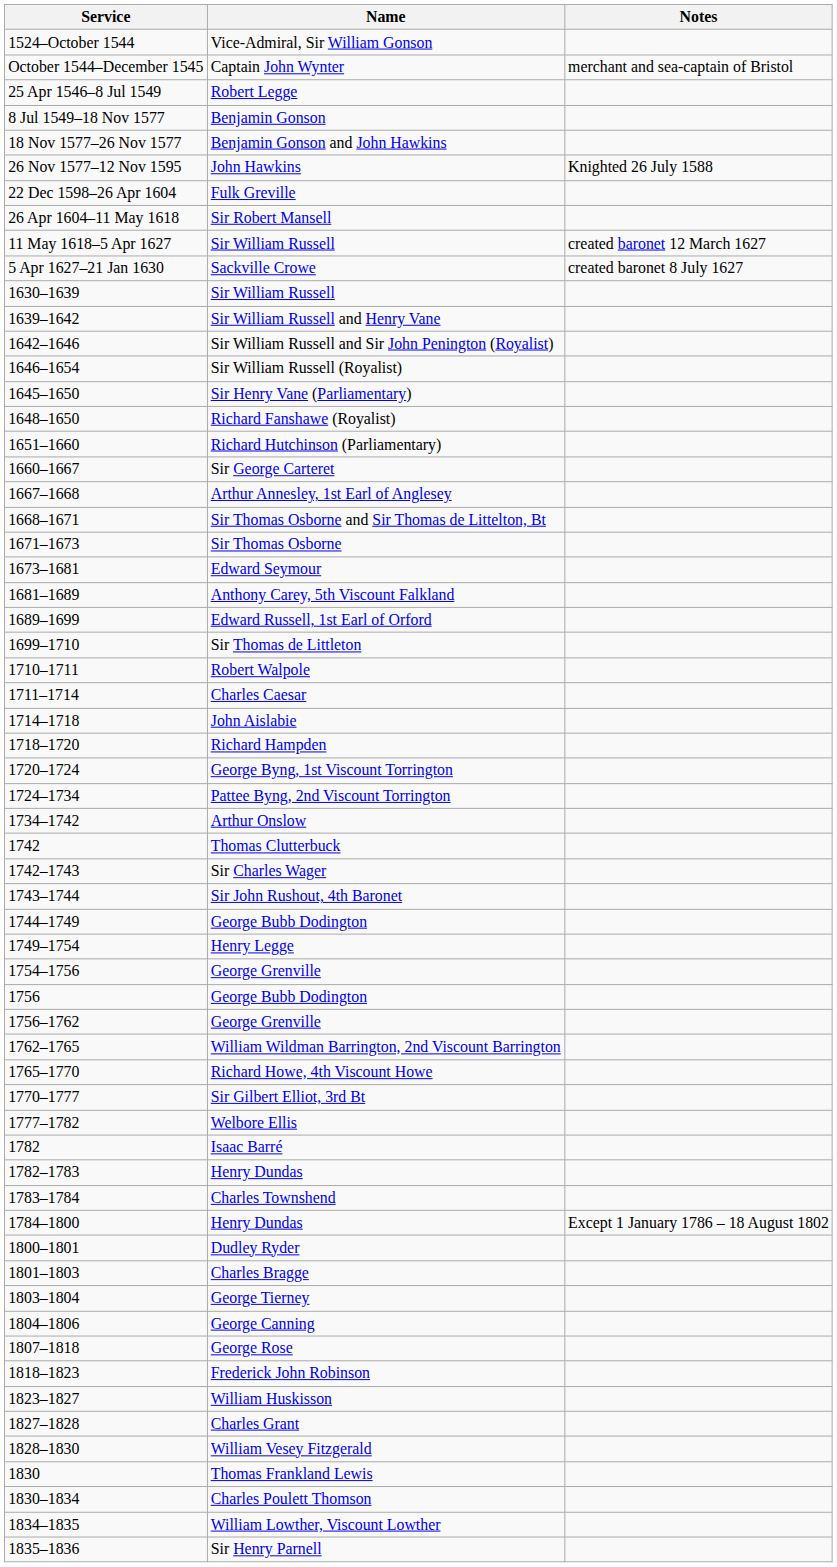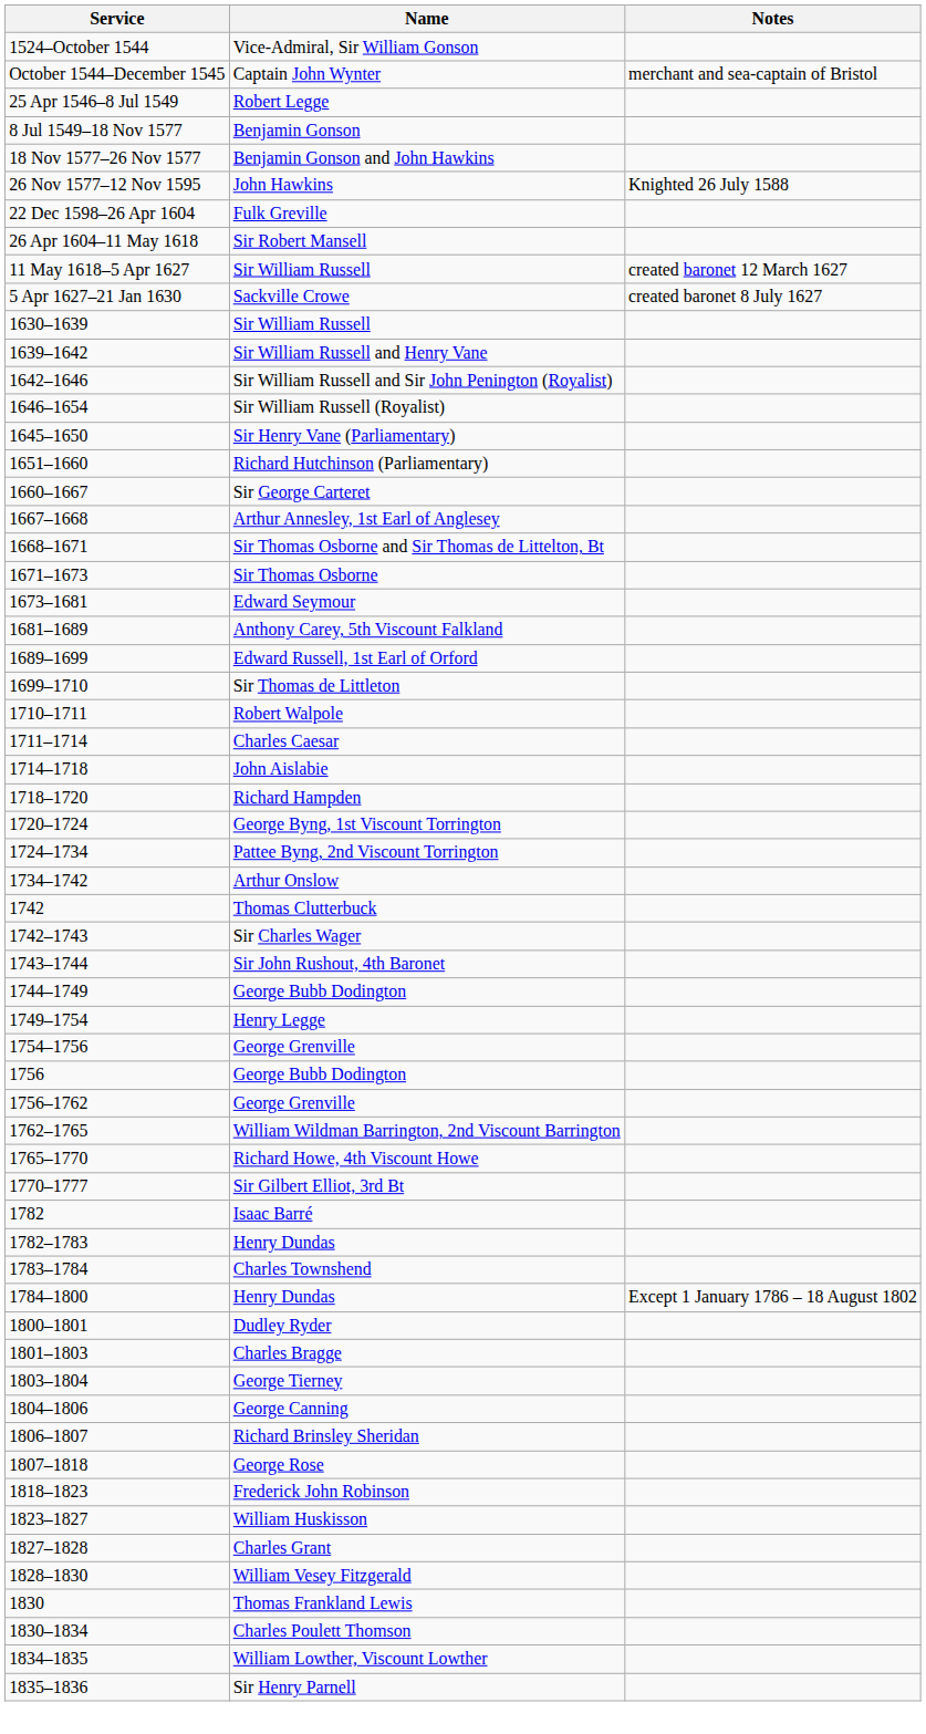- row: 1648–1650 | Richard Fanshawe (Royalist)
- row: 1777–1782 | Welbore Ellis
+ row: 1806–1807 | Richard Brinsley Sheridan
